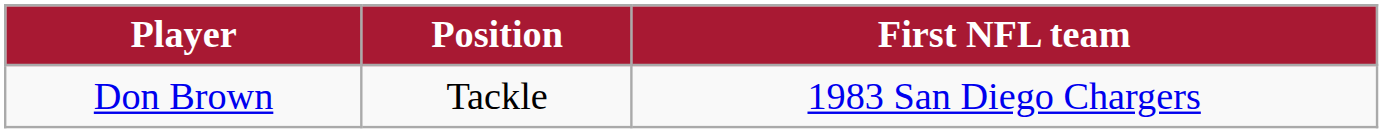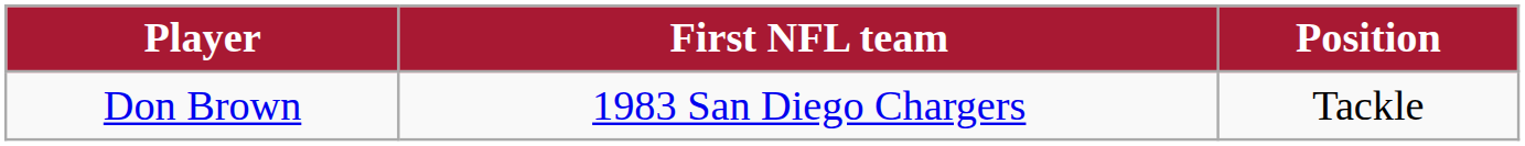columns swapped: Position <-> First NFL team
